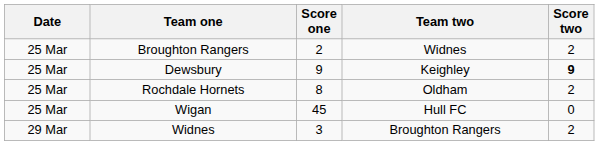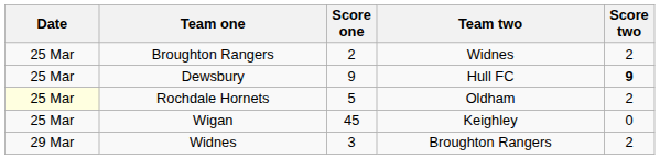Dewsbury | Team two: Keighley -> Hull FC
Rochdale Hornets | Date: no background -> lightyellow background
Rochdale Hornets | Score one: 8 -> 5
Wigan | Team two: Hull FC -> Keighley
